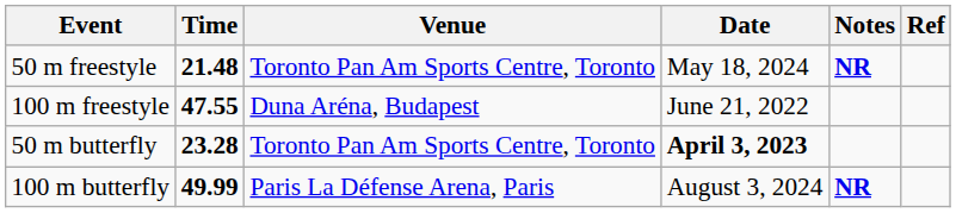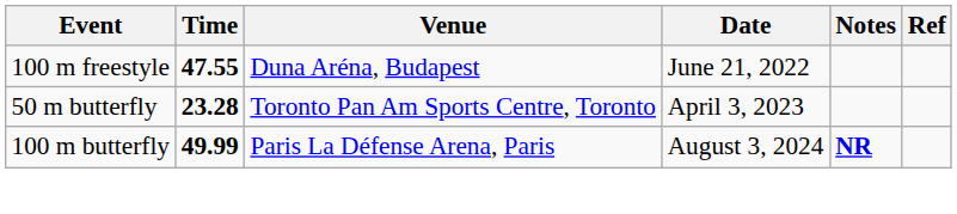- row: 50 m freestyle | 21.48 | Toronto Pan Am Sports Centre, Toronto | May 18, 2024 | NR
50 m butterfly | Date: bold -> normal
